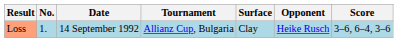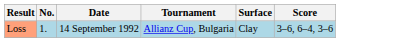- column: Opponent | Heike Rusch
